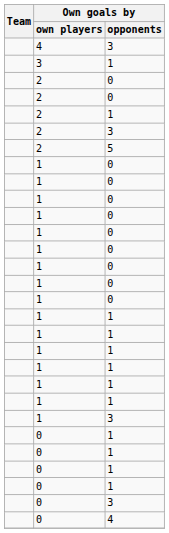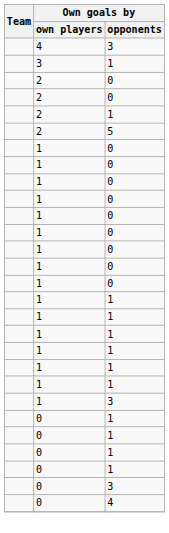- row: 2 | 3
